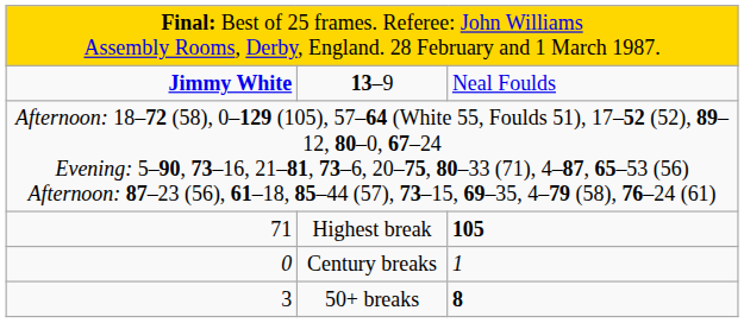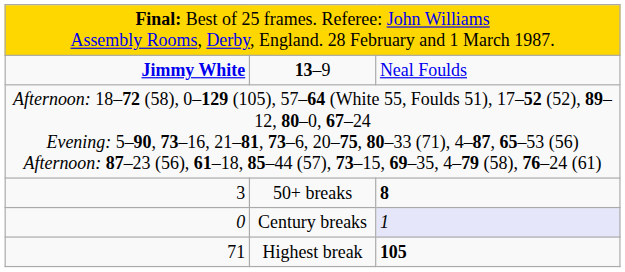rows swapped: Highest break <-> 50+ breaks
Century breaks | column 3: no background -> lavender background
